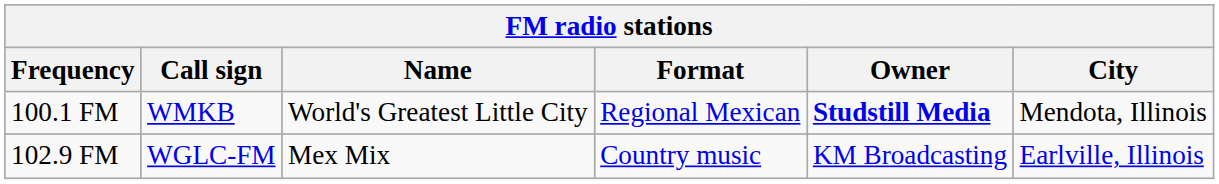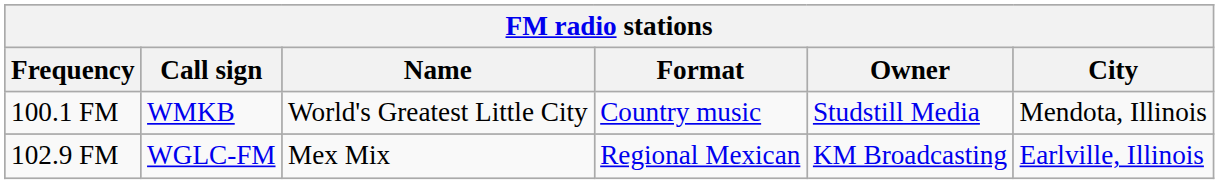100.1 FM | Format: Regional Mexican -> Country music
100.1 FM | Owner: bold -> normal
102.9 FM | Format: Country music -> Regional Mexican
